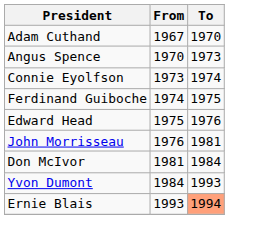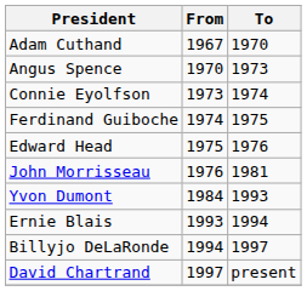- row: Don McIvor | 1981 | 1984
Ernie Blais | To: lightsalmon background -> no background
+ row: Billyjo DeLaRonde | 1994 | 1997
+ row: David Chartrand | 1997 | present
